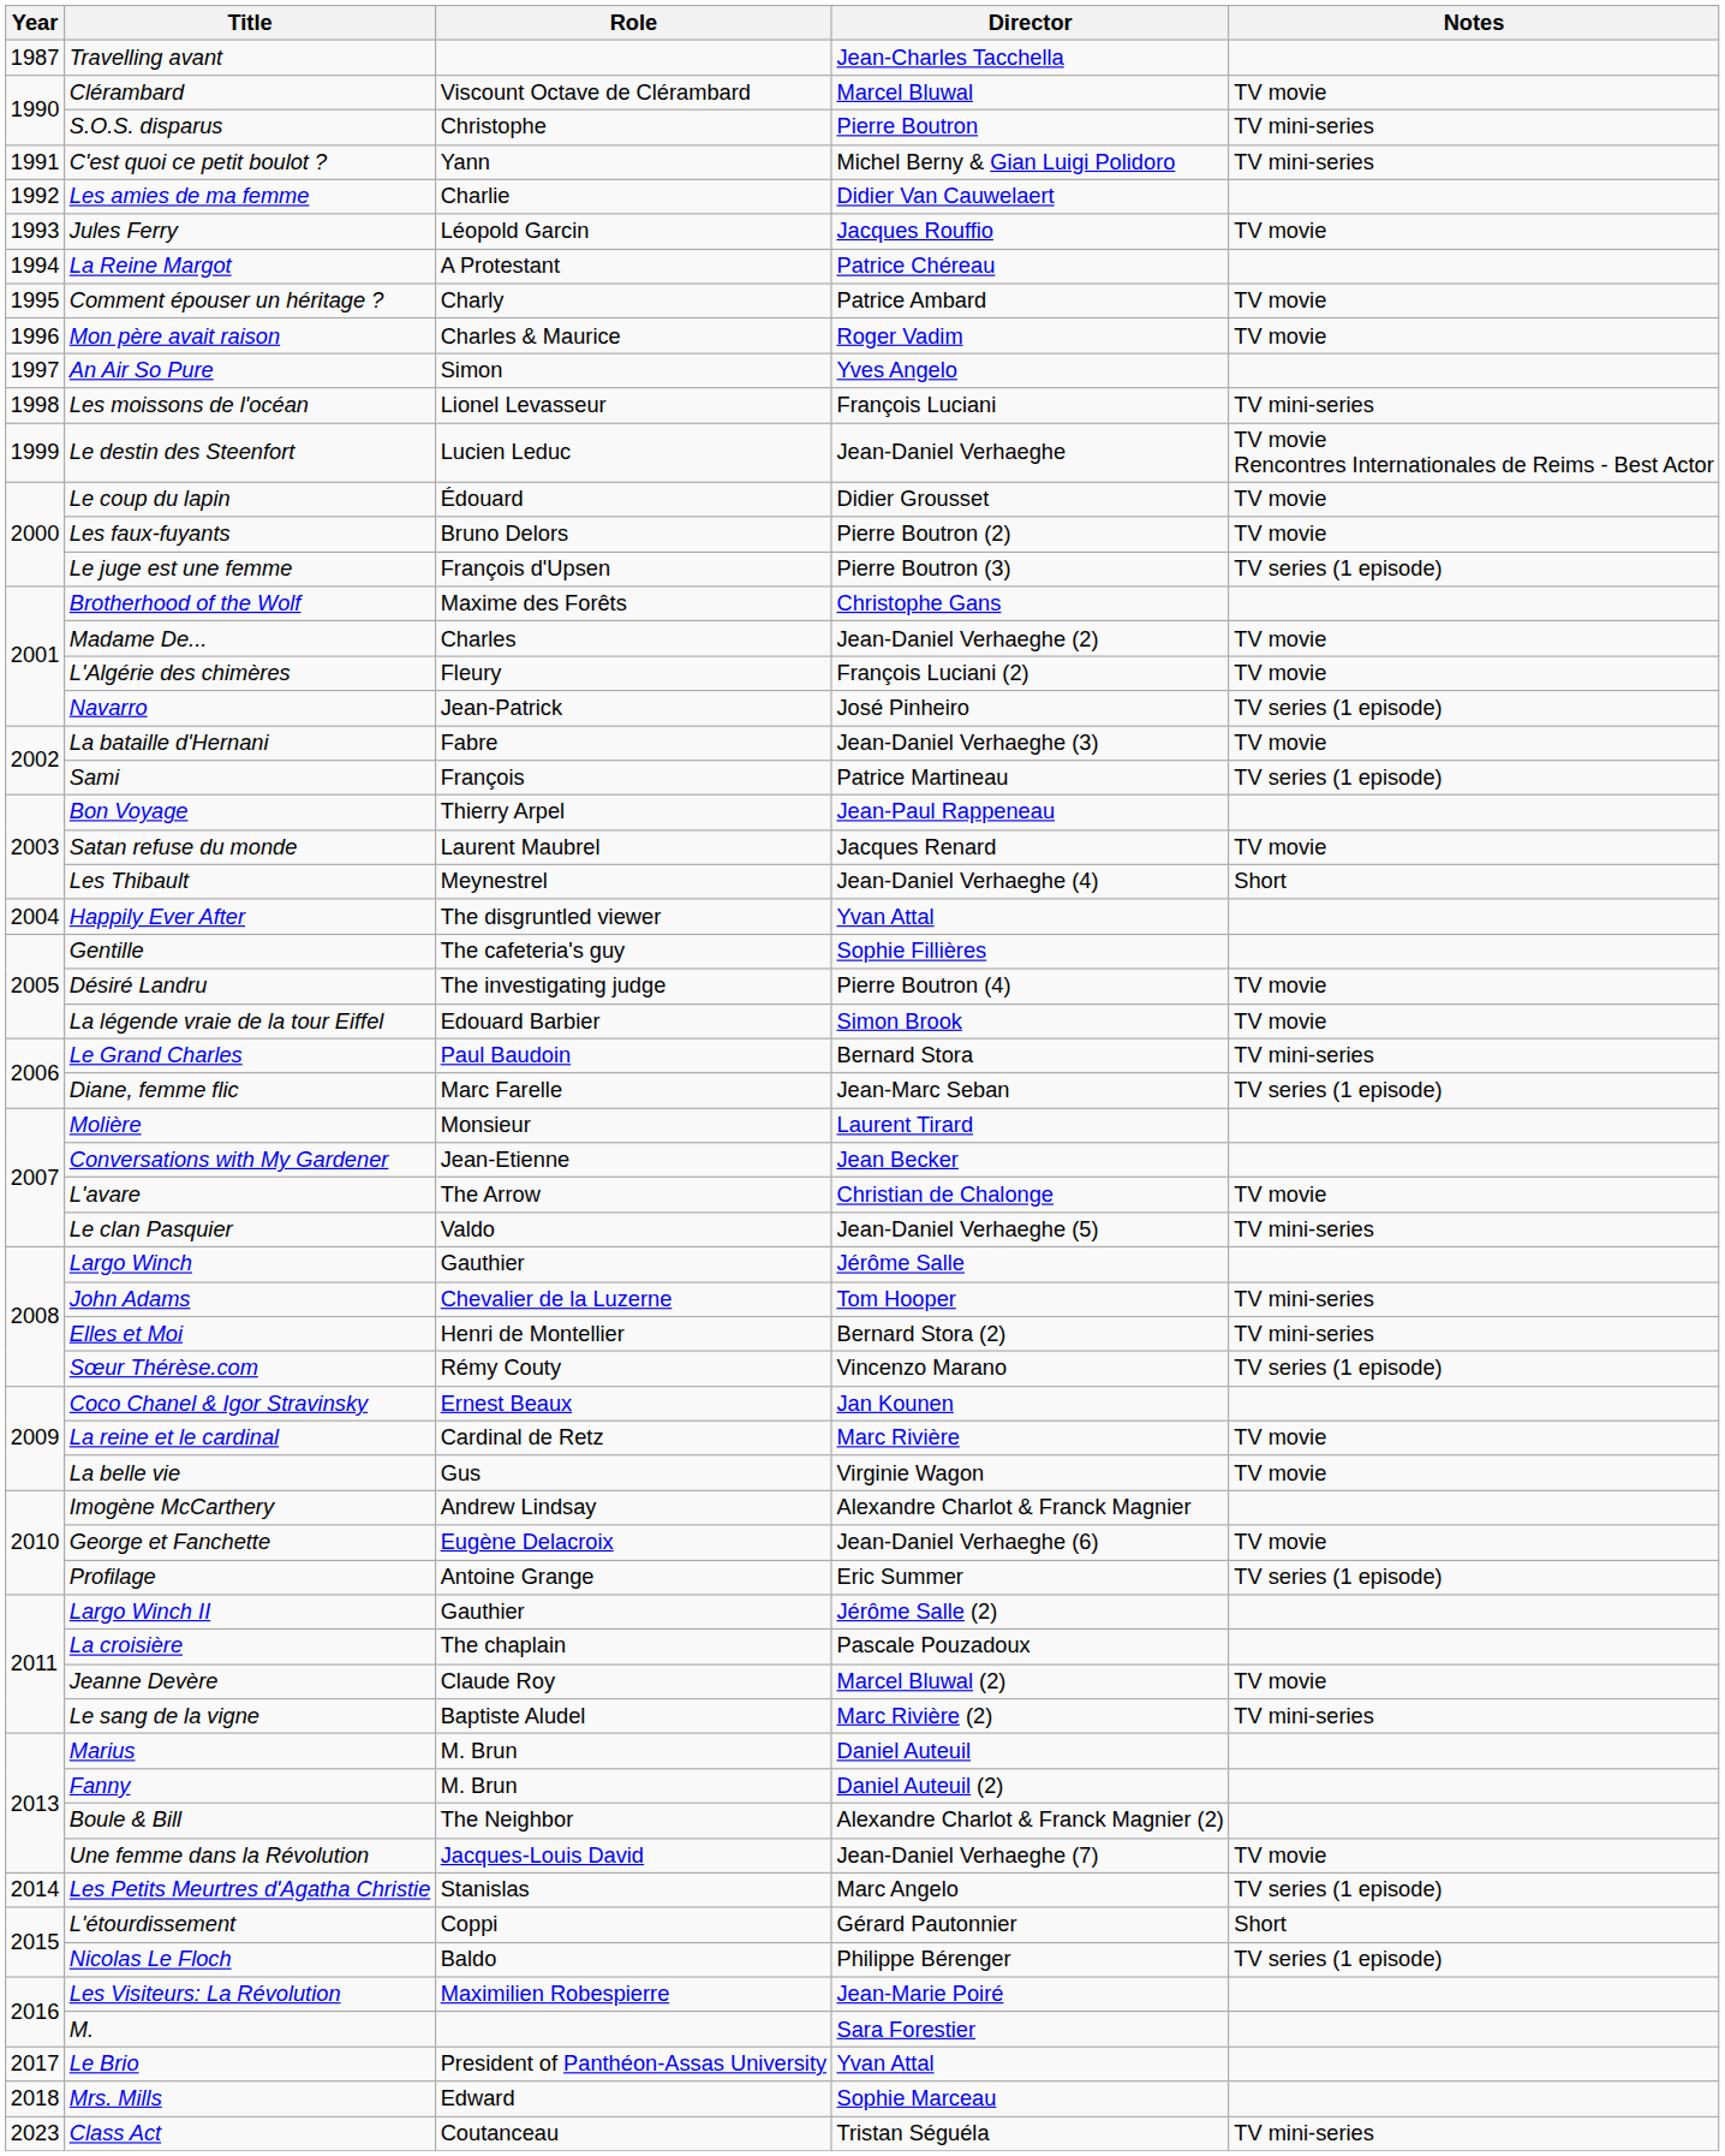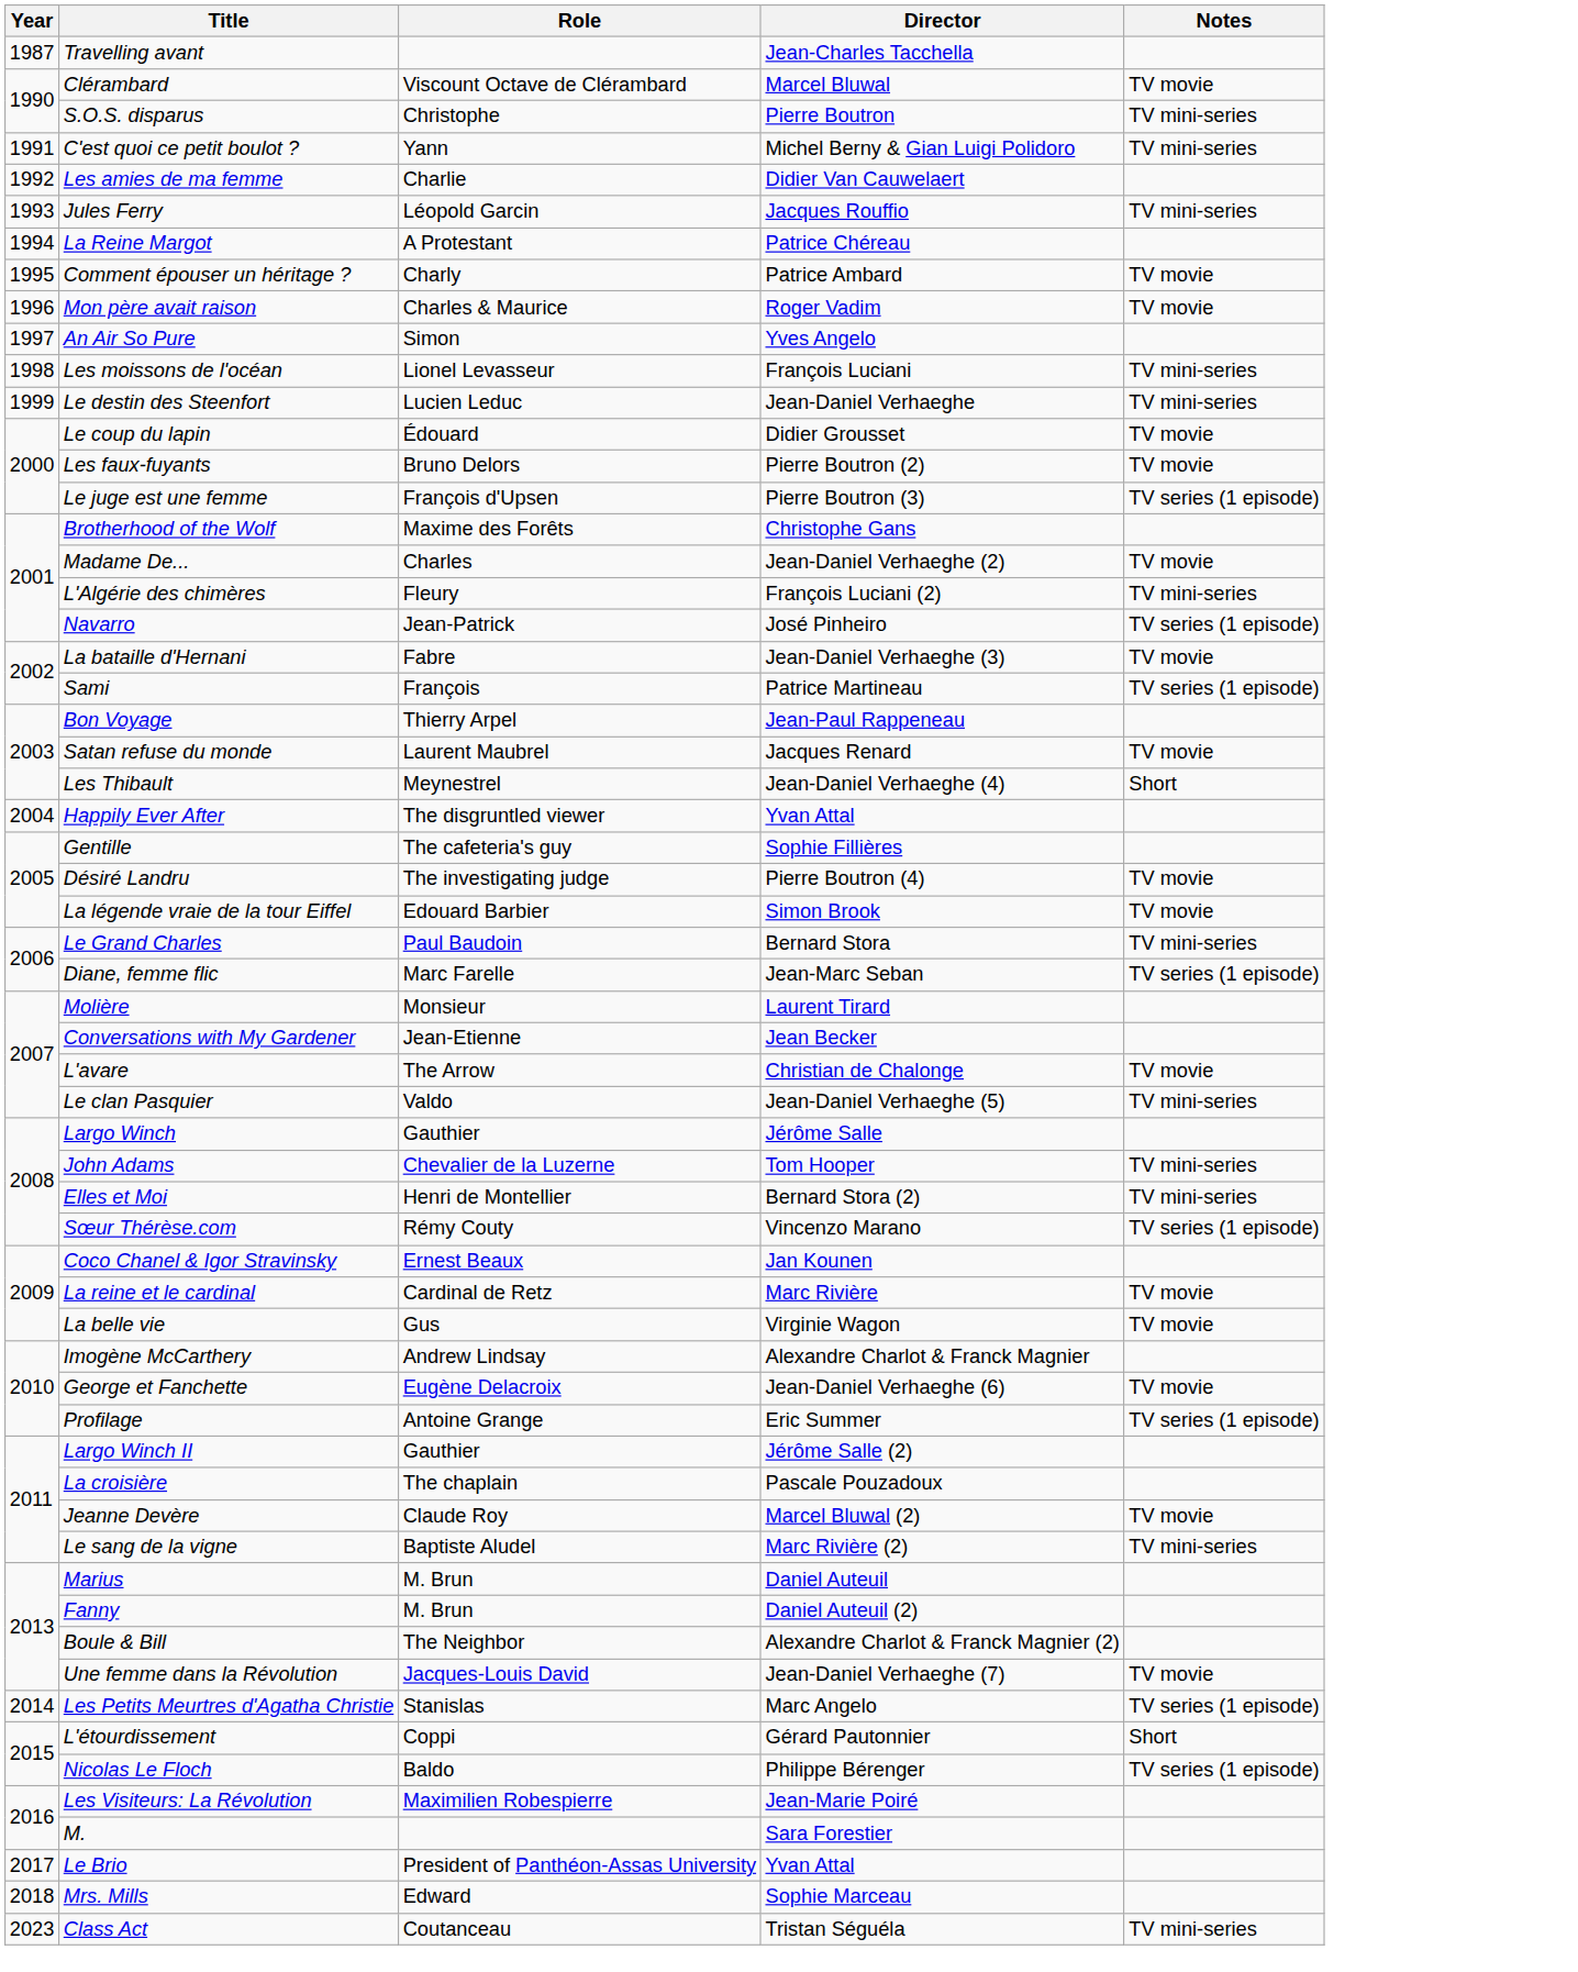Jules Ferry | Notes: TV movie -> TV mini-series
Le destin des Steenfort | Notes: TV movie Rencontres Internationales de Reims - Best Actor -> TV mini-series
L'Algérie des chimères | Notes: TV movie -> TV mini-series
